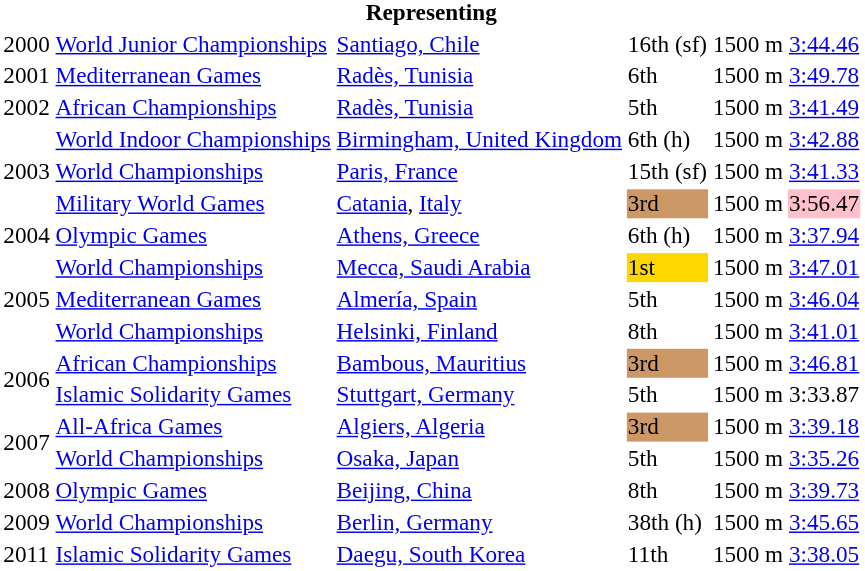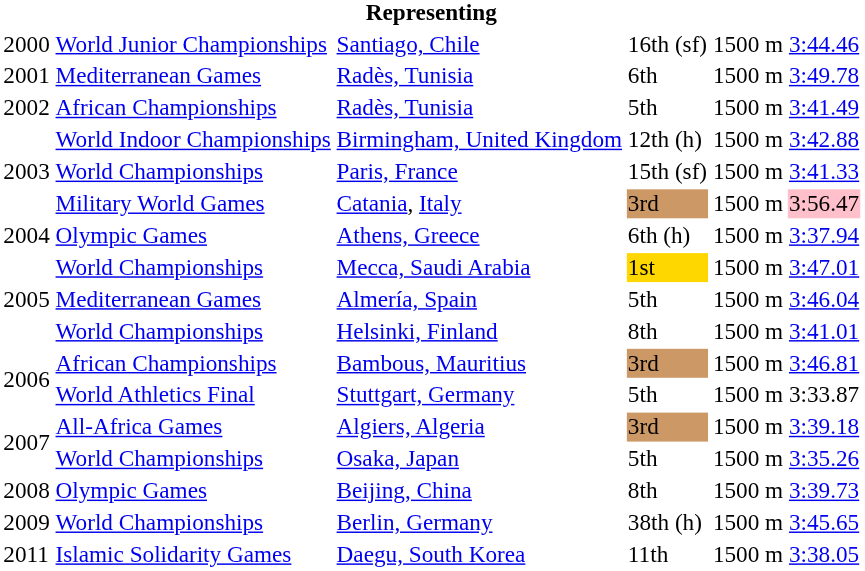Birmingham, United Kingdom | column 4: 6th (h) -> 12th (h)
Stuttgart, Germany | column 2: Islamic Solidarity Games -> World Athletics Final
